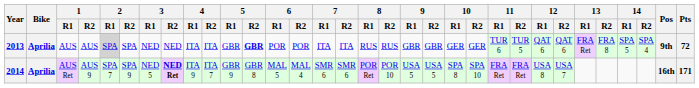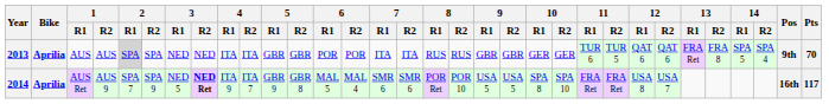2013 | 5 / R2: bold -> normal
2013 | Pts: 72 -> 70
2014 | Pts: 171 -> 117
